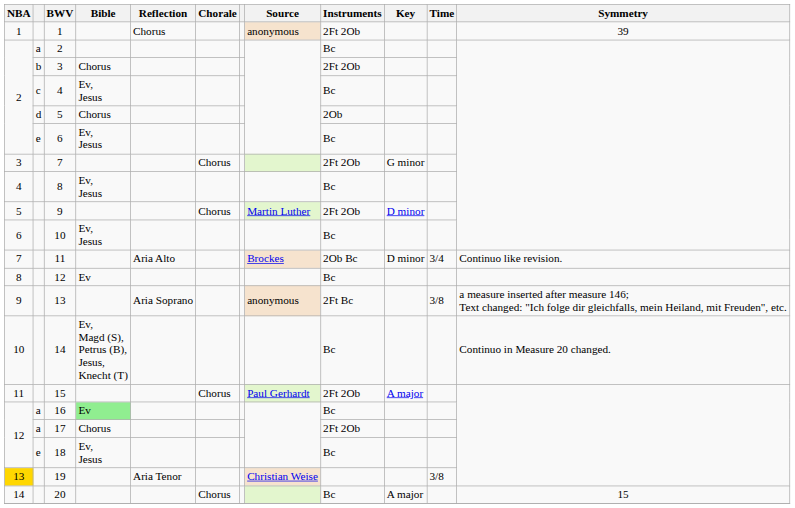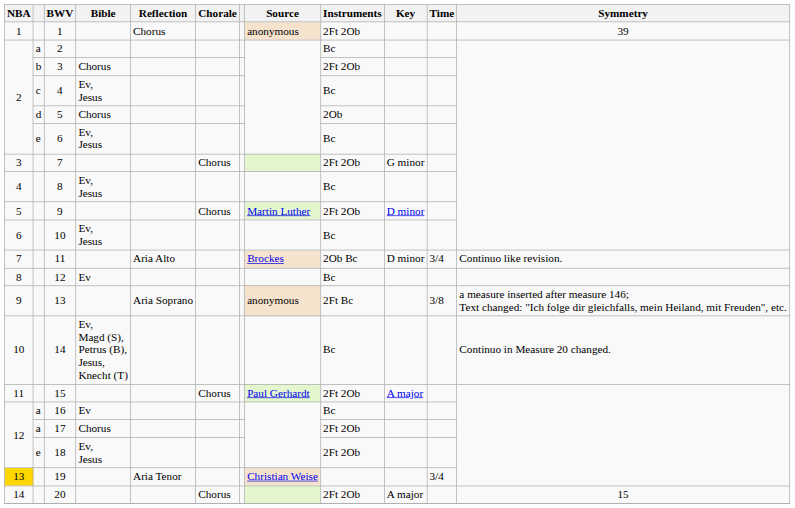16 | Bible: lightgreen background -> no background
18 | Instruments: Bc -> 2Ft 2Ob
19 | Time: 3/8 -> 3/4
20 | Instruments: Bc -> 2Ft 2Ob
